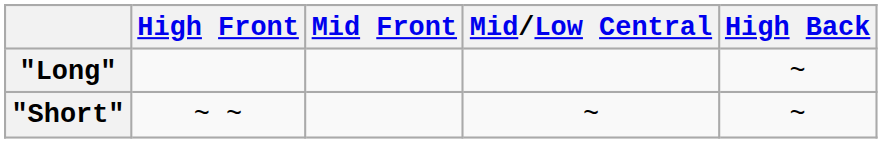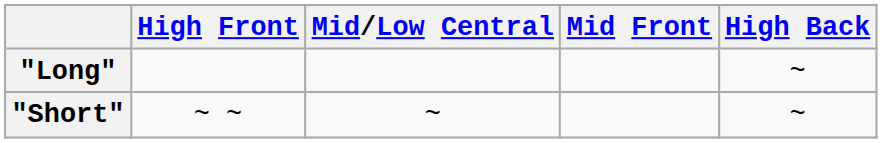columns swapped: Mid Front <-> Mid/Low Central
